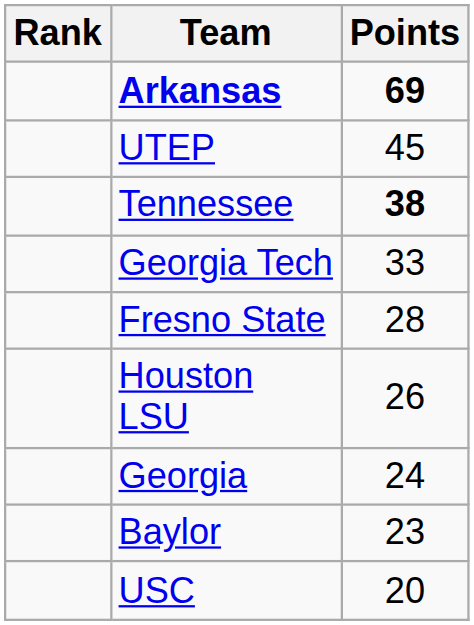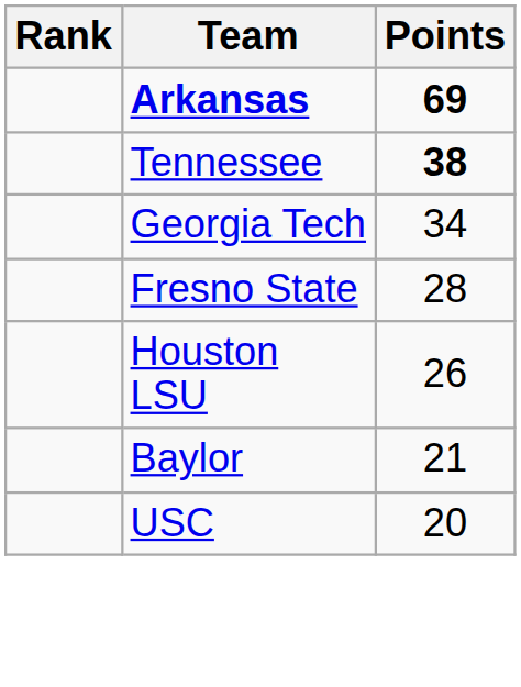- row: UTEP | 45
Georgia Tech | Points: 33 -> 34
- row: Georgia | 24
Baylor | Points: 23 -> 21
